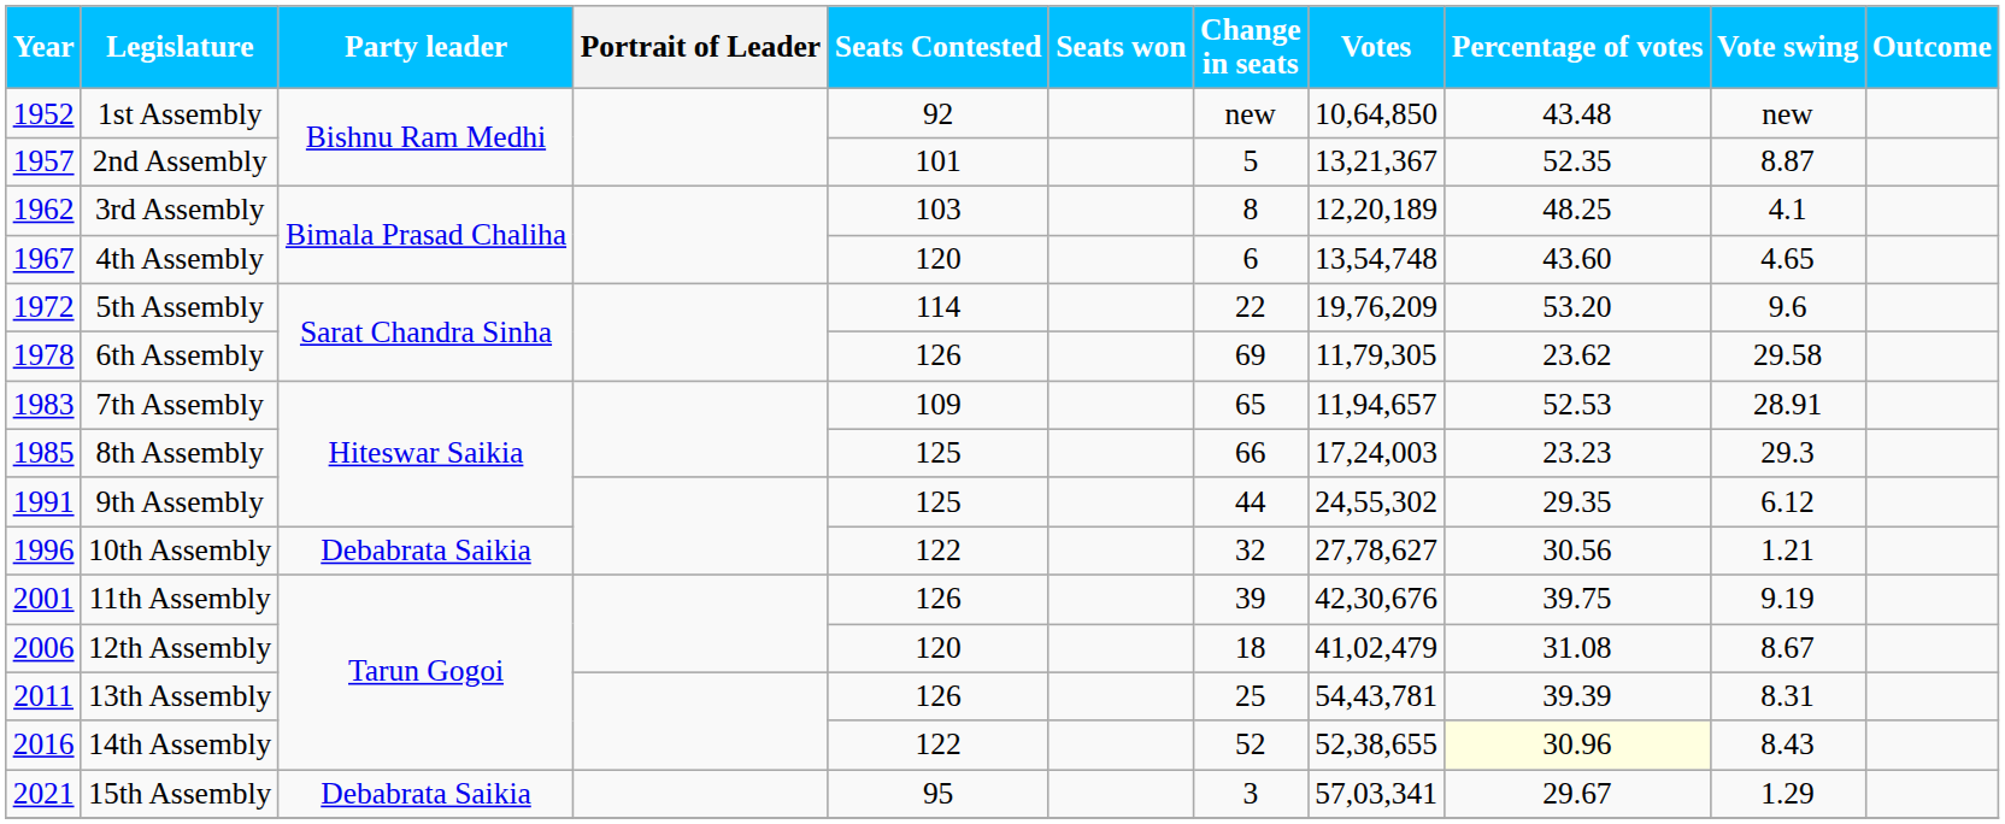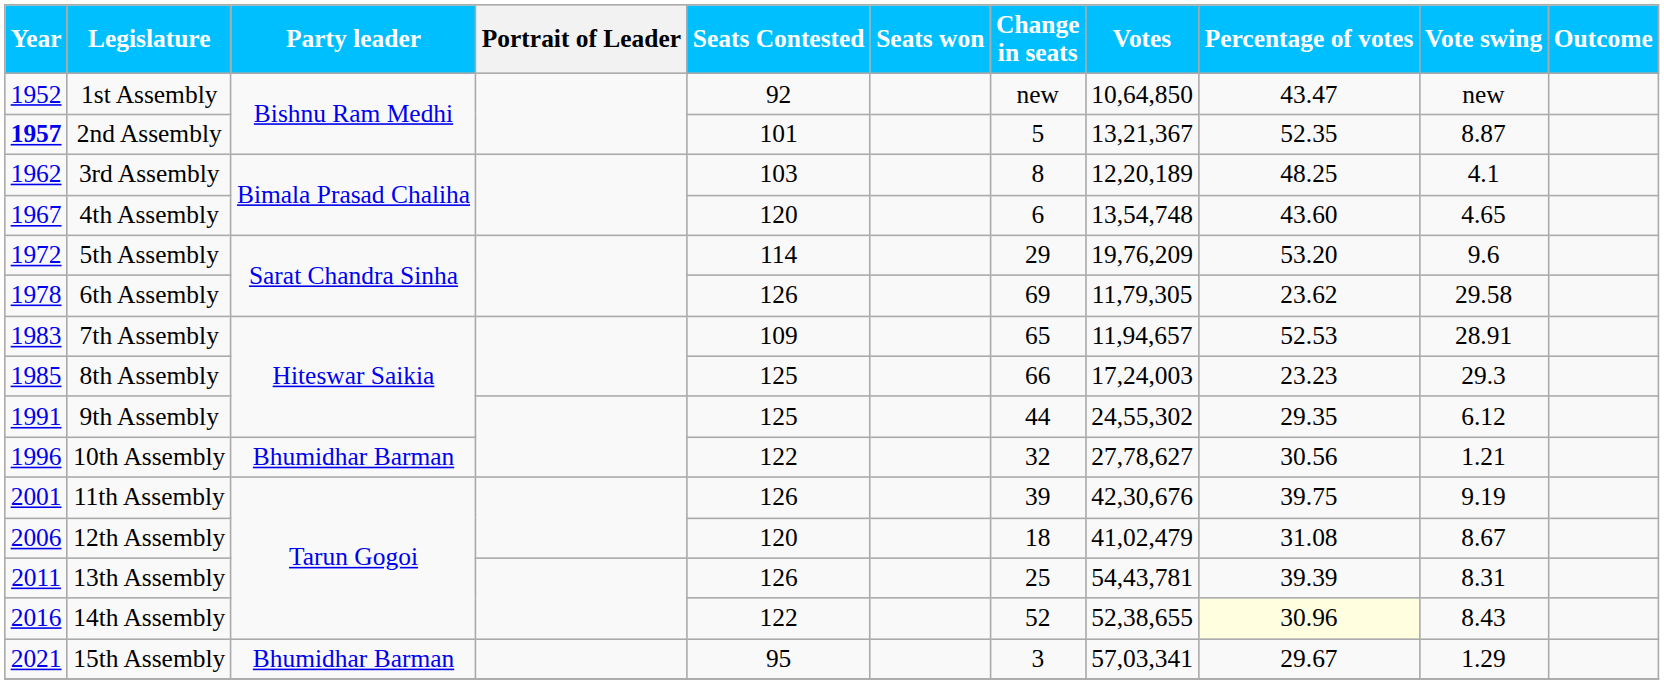1st Assembly | Percentage of votes: 43.48 -> 43.47
2nd Assembly | Year: normal -> bold
5th Assembly | Change in seats: 22 -> 29
10th Assembly | Party leader: Debabrata Saikia -> Bhumidhar Barman
15th Assembly | Party leader: Debabrata Saikia -> Bhumidhar Barman
